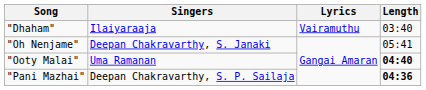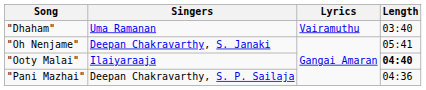"Dhaham" | Singers: Ilaiyaraaja -> Uma Ramanan
"Ooty Malai" | Singers: Uma Ramanan -> Ilaiyaraaja
"Pani Mazhai" | Length: bold -> normal
